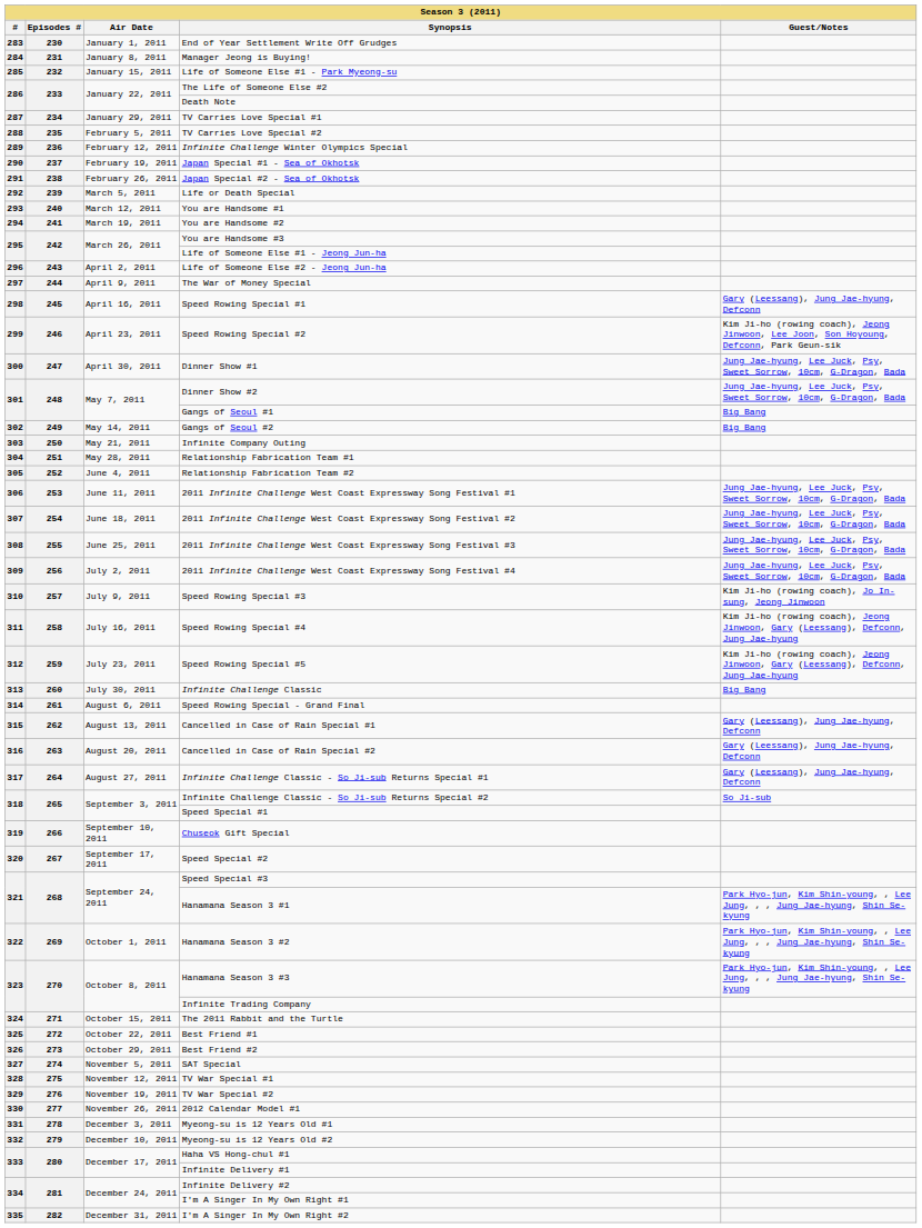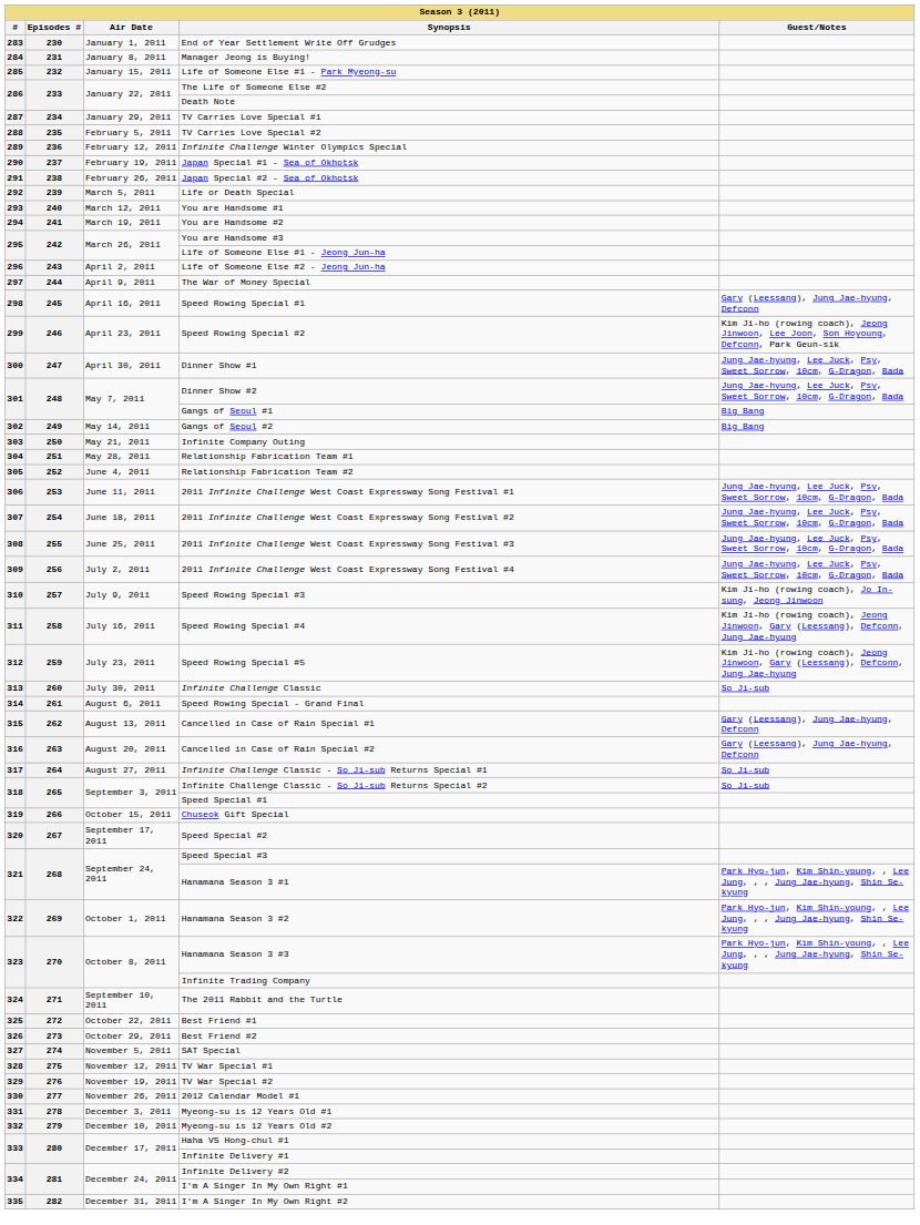Infinite Challenge Classic | Guest/Notes: Big Bang -> So Ji-sub
Infinite Challenge Classic - So Ji-sub Returns Special #1 | Guest/Notes: Gary (Leessang), Jung Jae-hyung, Defconn -> So Ji-sub
Chuseok Gift Special | Air Date: September 10, 2011 -> October 15, 2011
The 2011 Rabbit and the Turtle | Air Date: October 15, 2011 -> September 10, 2011
